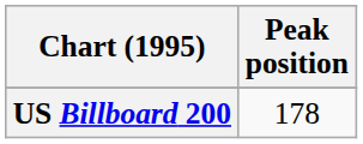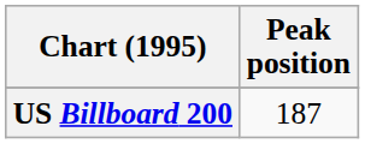US Billboard 200 | Peak position: 178 -> 187
